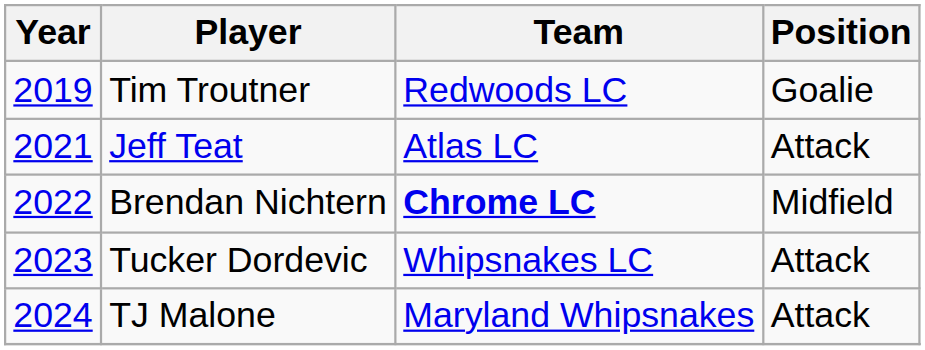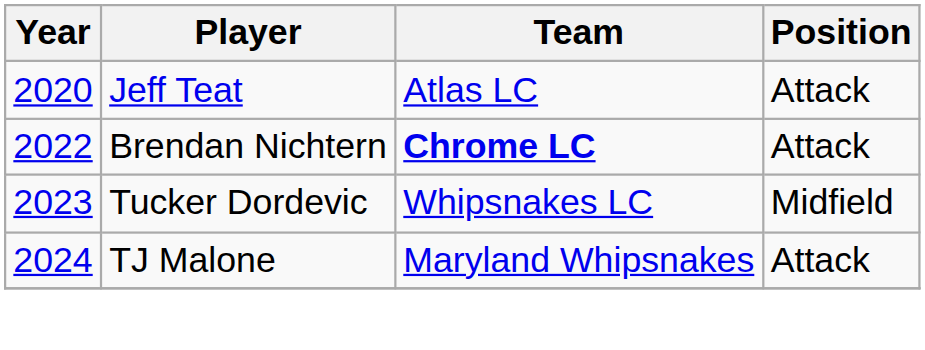- row: 2019 | Tim Troutner | Redwoods LC | Goalie
Jeff Teat | Year: 2021 -> 2020
Brendan Nichtern | Position: Midfield -> Attack
Tucker Dordevic | Position: Attack -> Midfield
